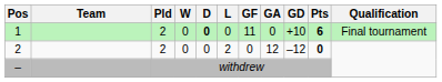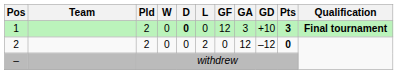1 | GF: 11 -> 12
1 | GA: 0 -> 3
1 | Pts: 6 -> 3
1 | Qualification: normal -> bold
